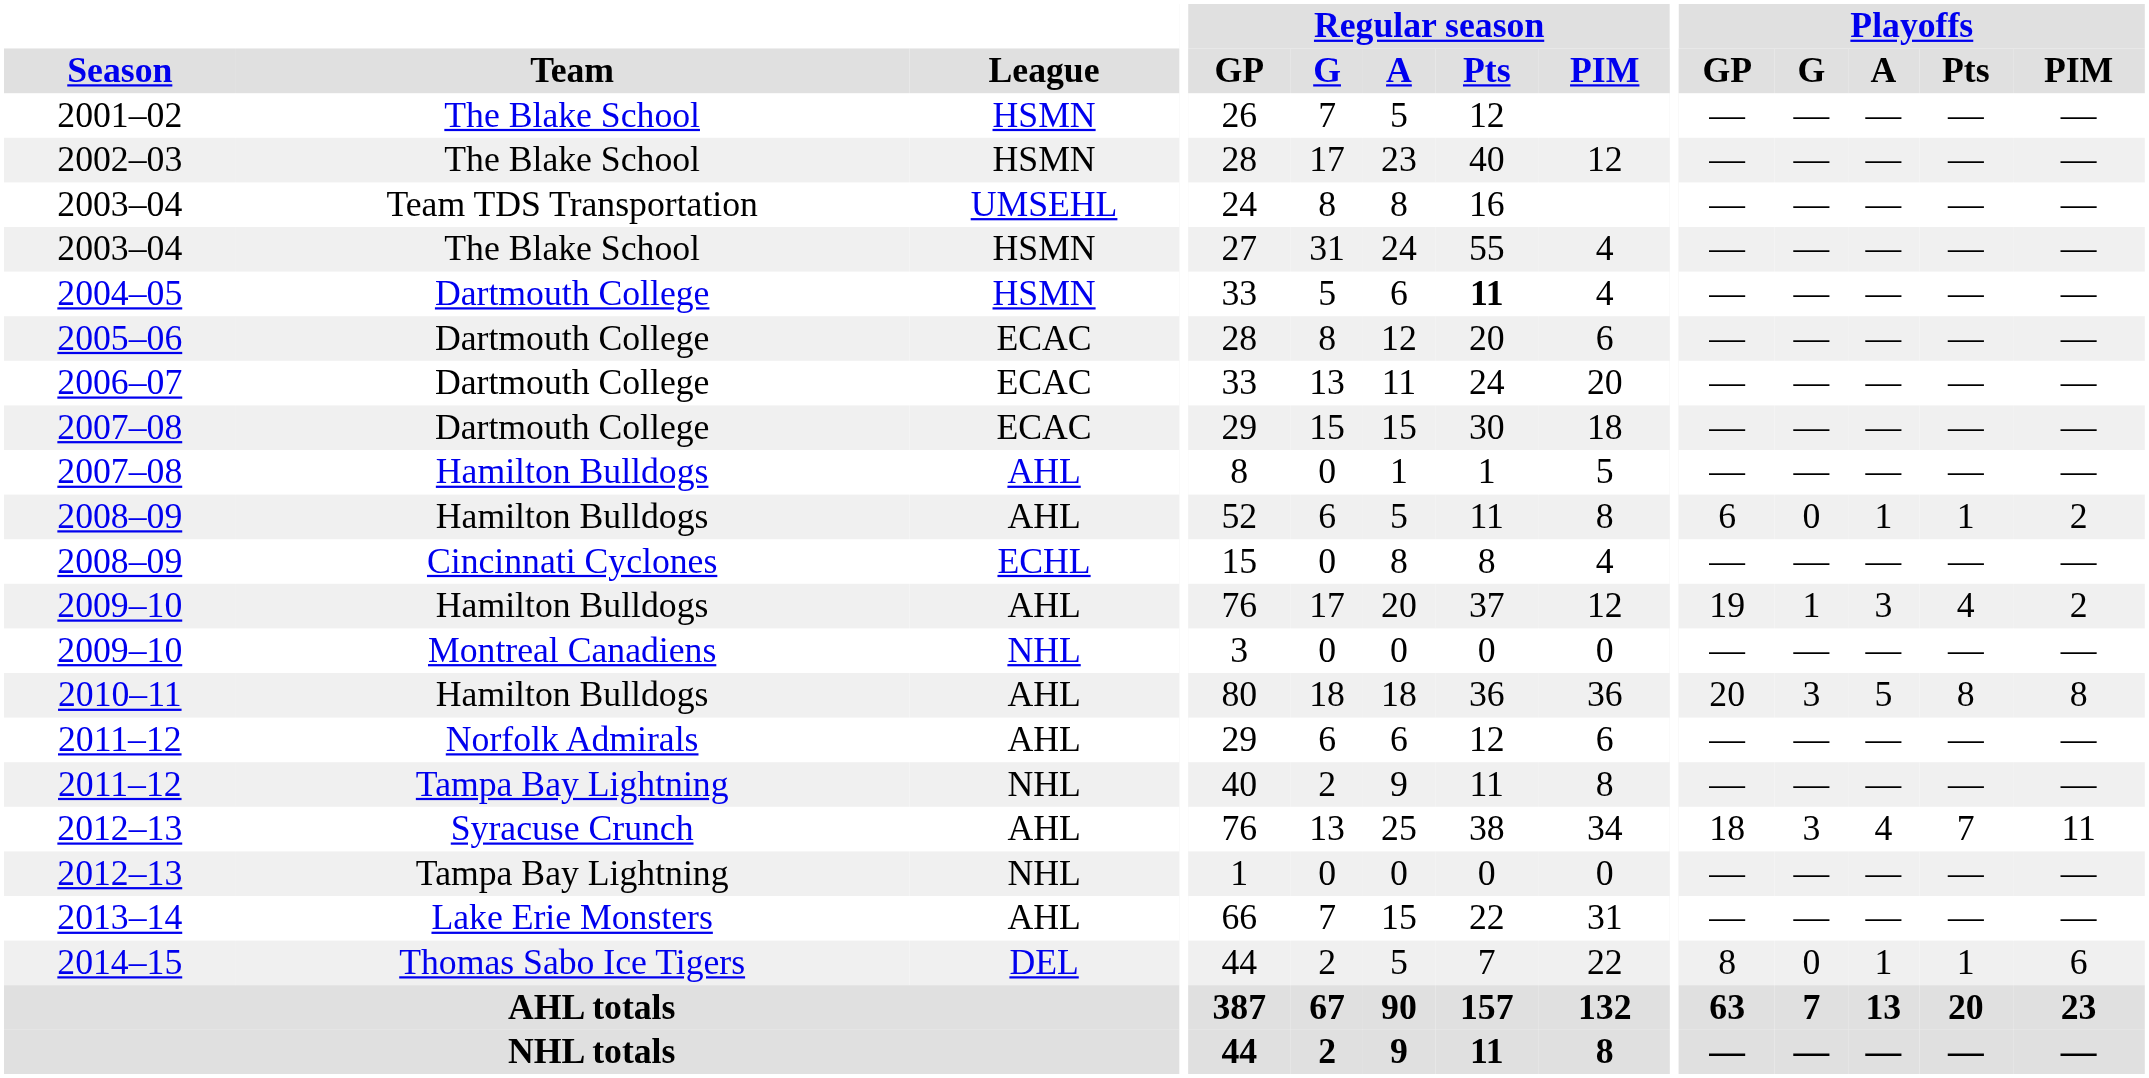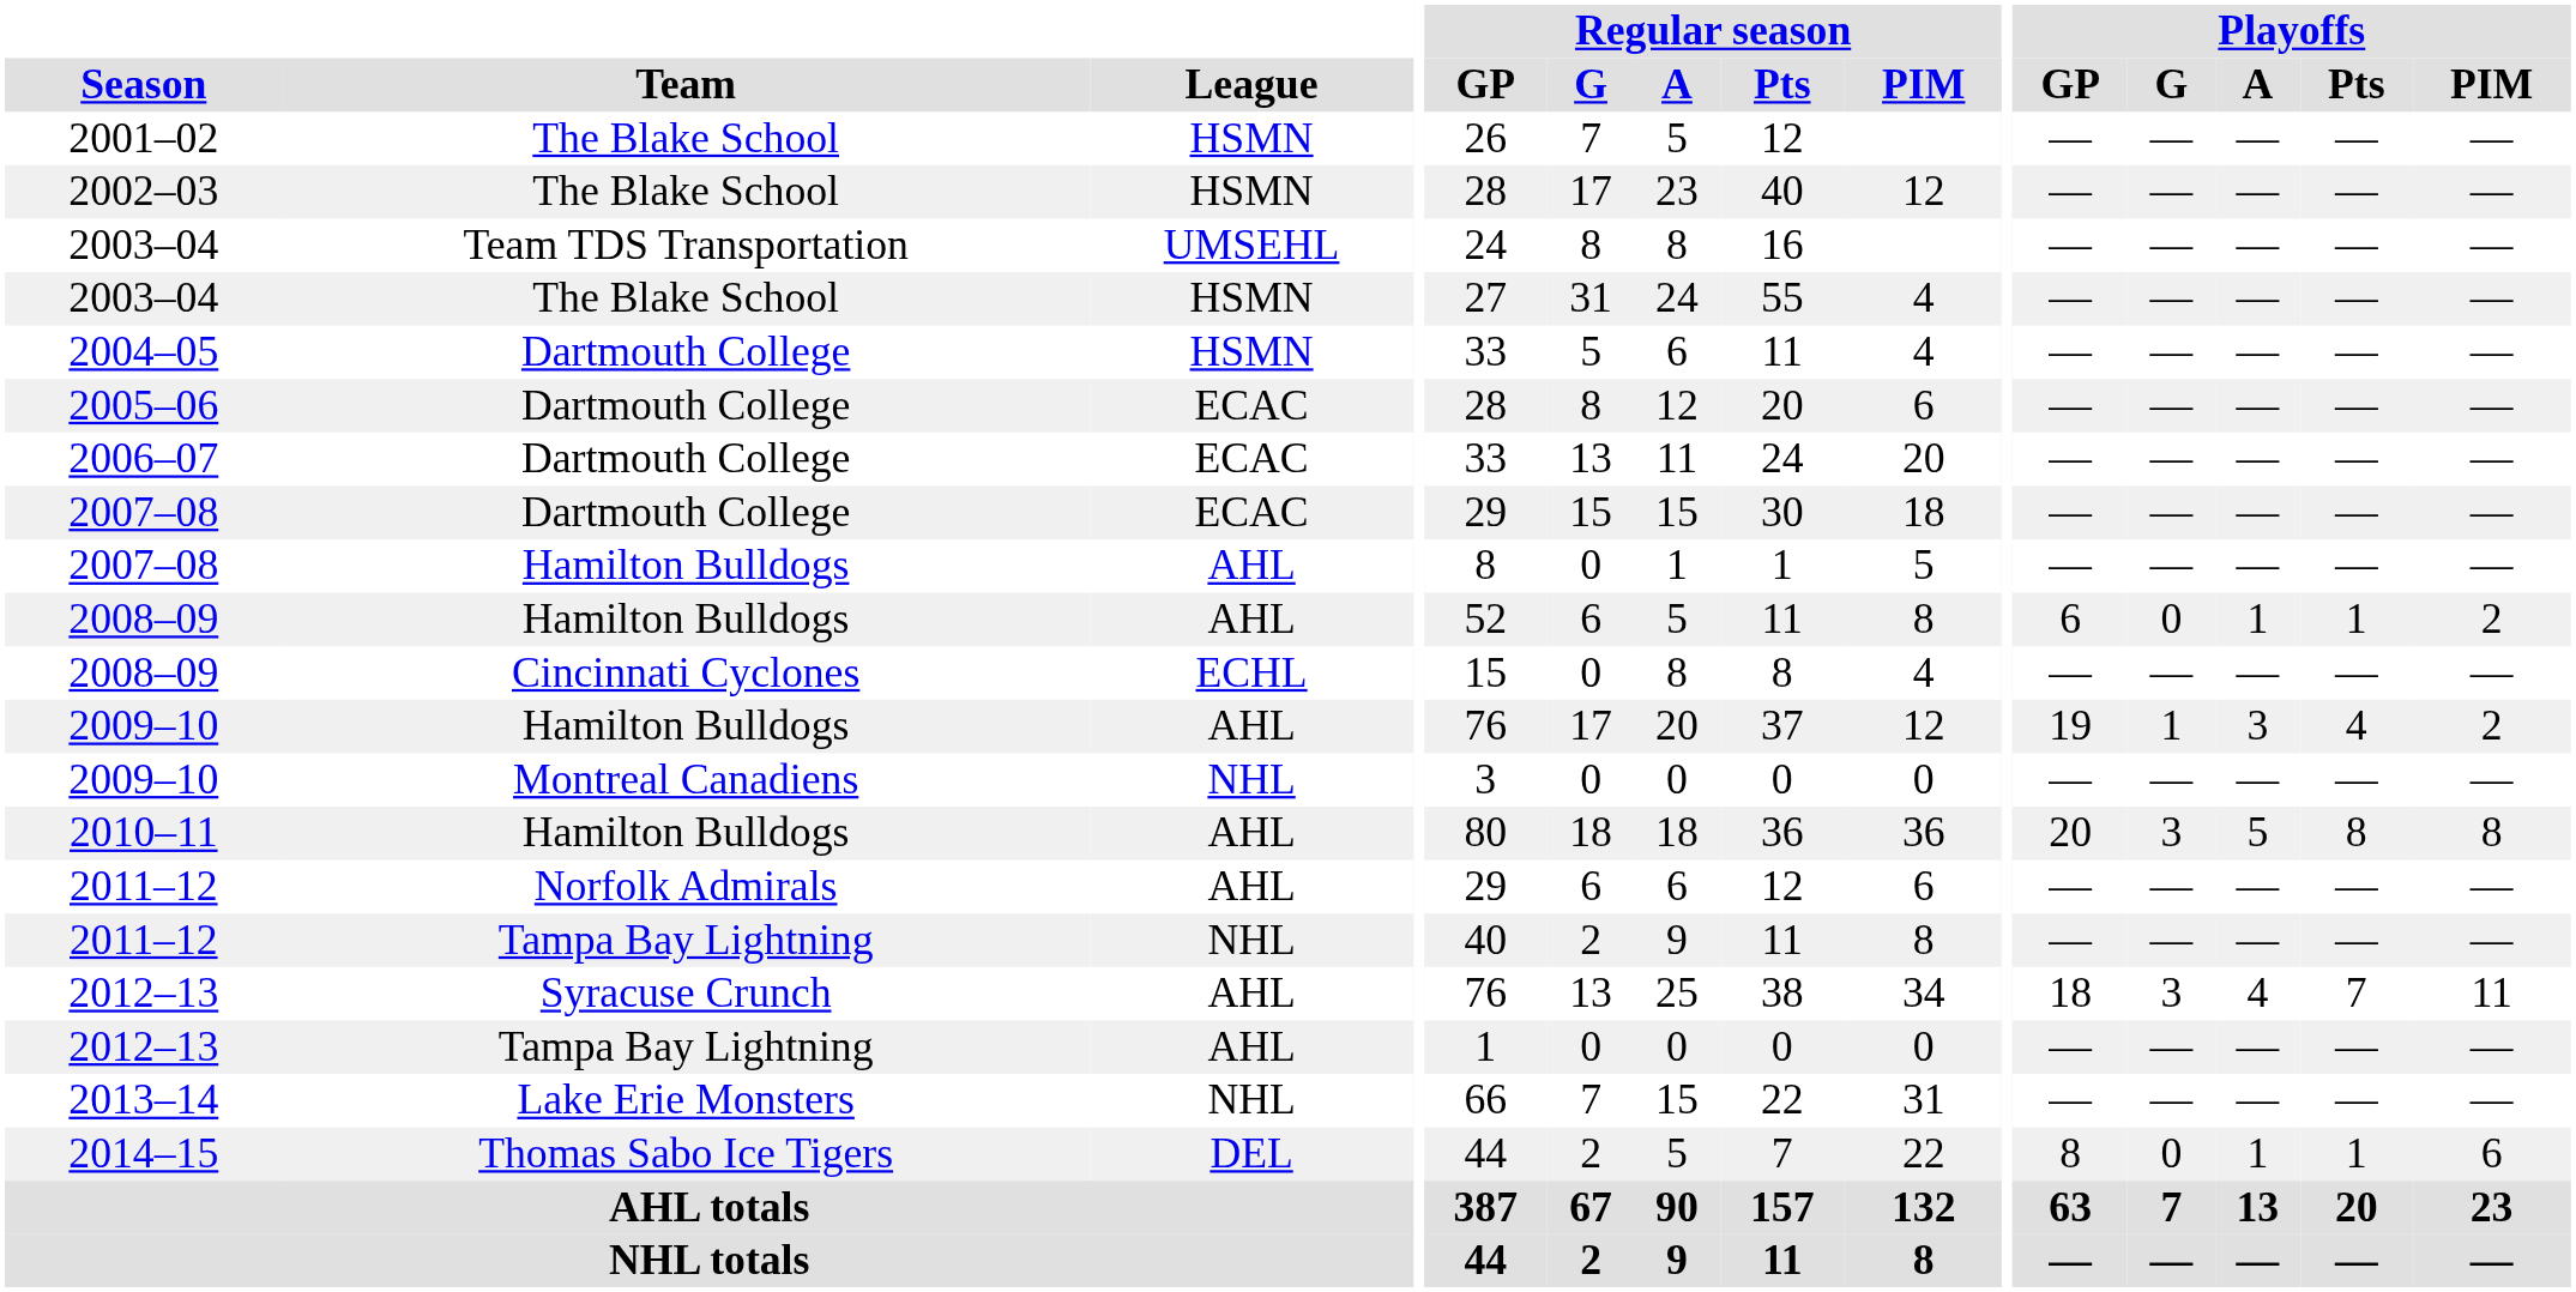2004–05 | Regular season / Pts: bold -> normal
2012–13 / Tampa Bay Lightning | League: NHL -> AHL
2013–14 | League: AHL -> NHL
